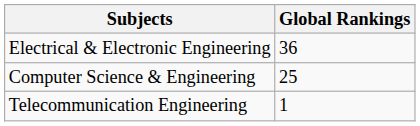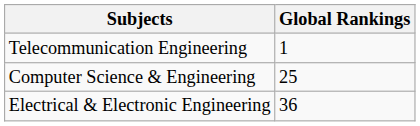rows swapped: Telecommunication Engineering <-> Electrical & Electronic Engineering
